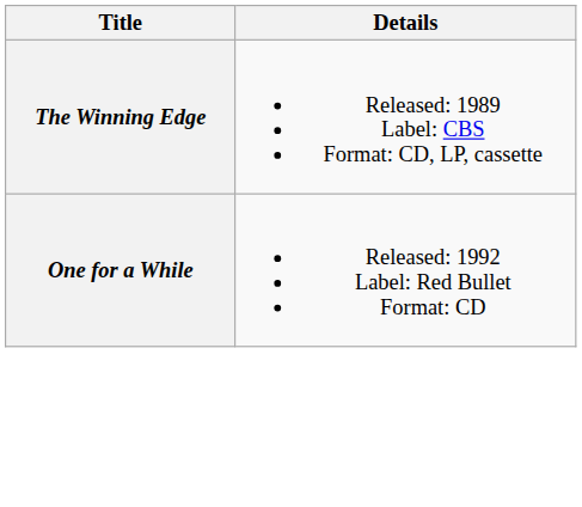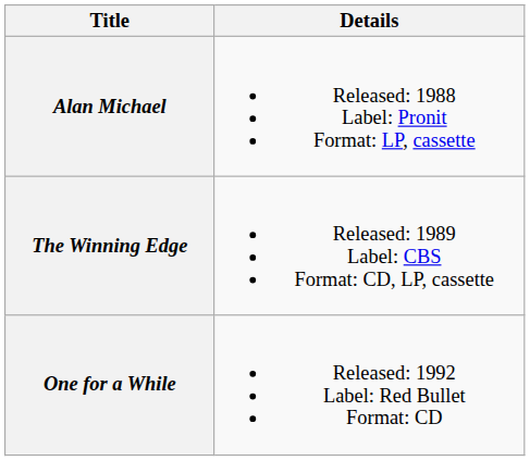+ row: Alan Michael | Released: 1988 Label: Pronit Format: LP, cassette
